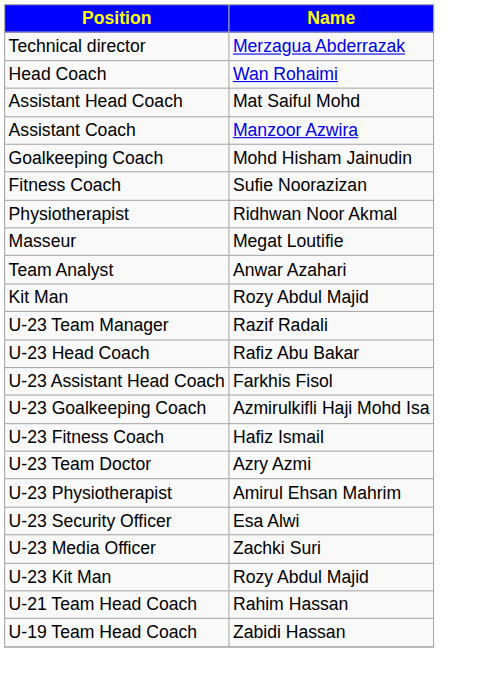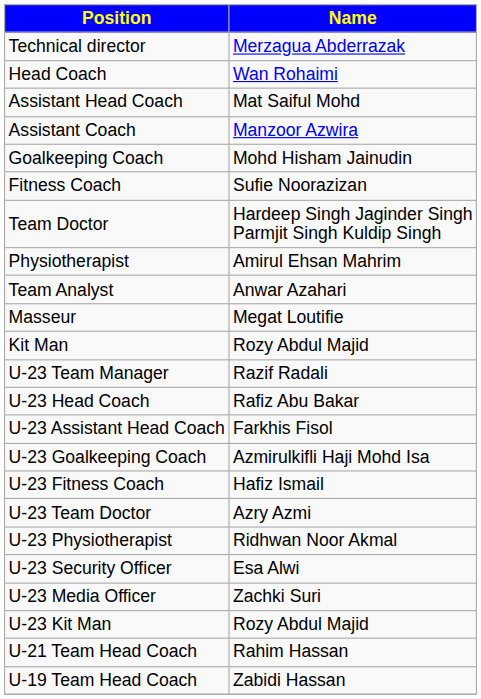+ row: Team Doctor | Hardeep Singh Jaginder Singh Parmjit Singh Kuldip Singh
Physiotherapist | Name: Ridhwan Noor Akmal -> Amirul Ehsan Mahrim
rows swapped: Team Analyst <-> Masseur
U-23 Physiotherapist | Name: Amirul Ehsan Mahrim -> Ridhwan Noor Akmal
